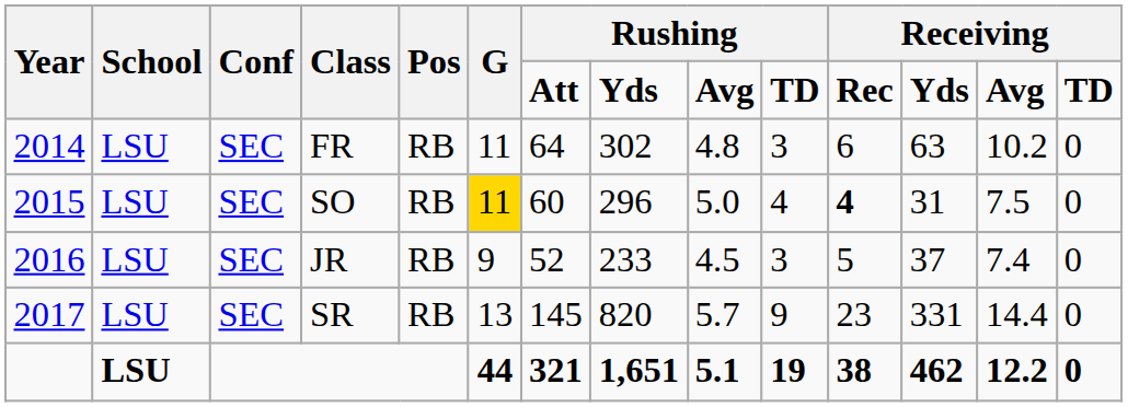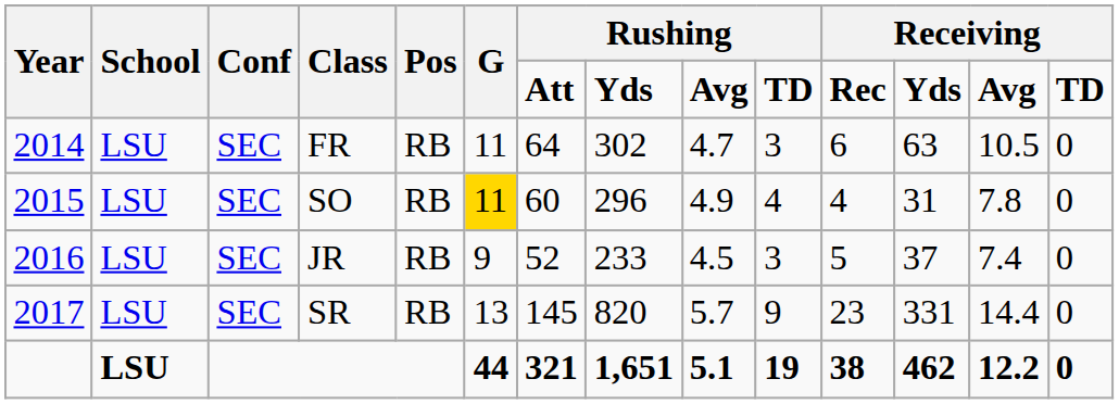FR | column 9: 4.8 -> 4.7
FR | column 13: 10.2 -> 10.5
SO | column 9: 5.0 -> 4.9
SO | column 11: bold -> normal
SO | column 13: 7.5 -> 7.8
